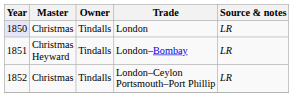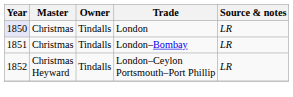London–Bombay | Master: Christmas Heyward -> Christmas
London–Ceylon Portsmouth–Port Phillip | Master: Christmas -> Christmas Heyward
